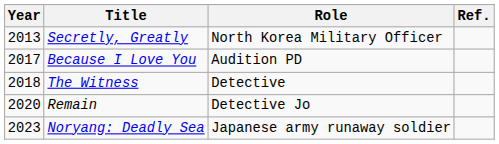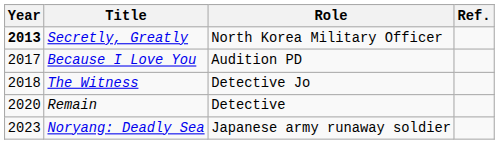Secretly, Greatly | Year: normal -> bold
The Witness | Role: Detective -> Detective Jo
Remain | Role: Detective Jo -> Detective
